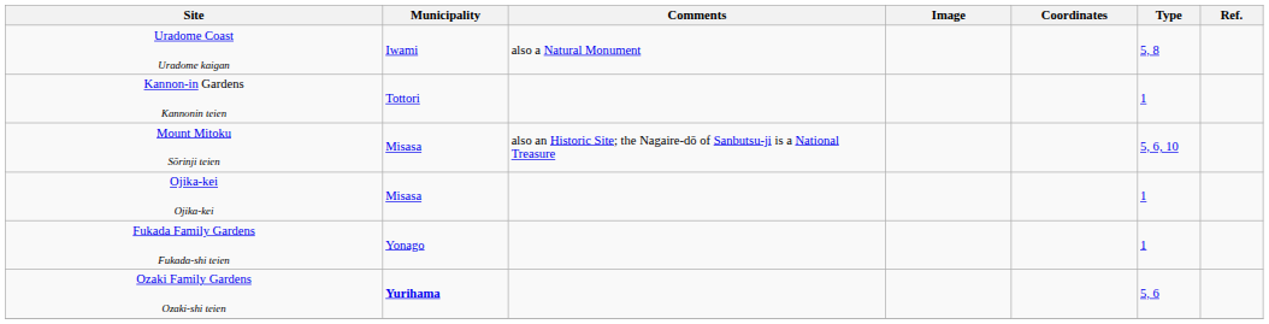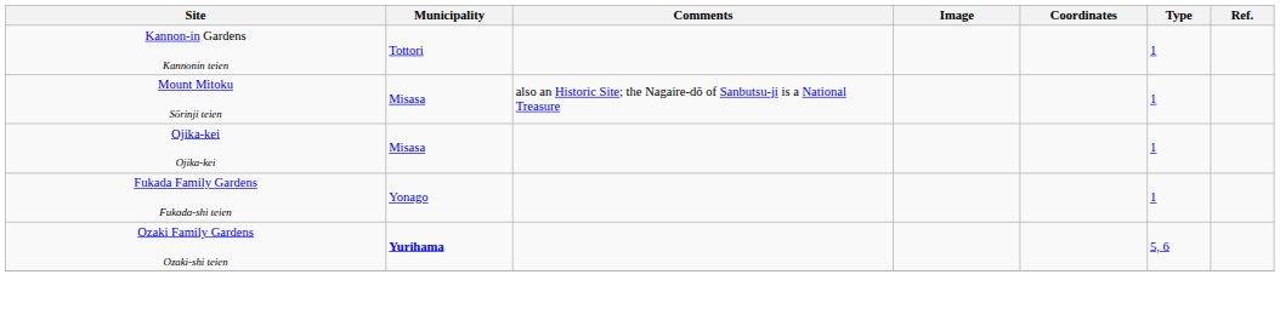- row: Uradome Coast Uradome kaigan | Iwami | also a Natural Monument | 5, 8
Mount Mitoku Sōrinji teien | Type: 5, 6, 10 -> 1
